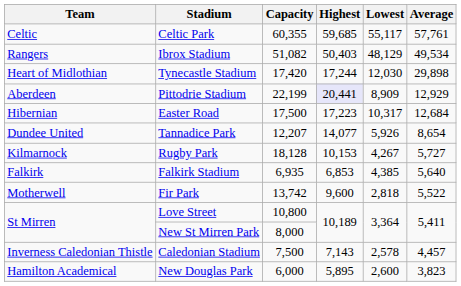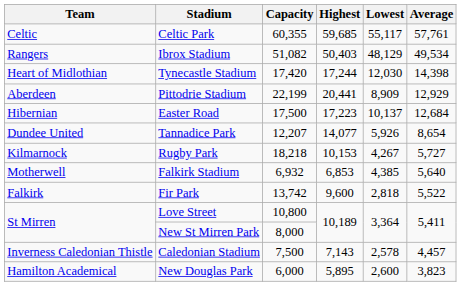Tynecastle Stadium | Average: 29,898 -> 14,398
Pittodrie Stadium | Highest: lavender background -> no background
Easter Road | Lowest: 10,317 -> 10,137
Rugby Park | Capacity: 18,128 -> 18,218
Falkirk Stadium | Team: Falkirk -> Motherwell
Falkirk Stadium | Capacity: 6,935 -> 6,932
Fir Park | Team: Motherwell -> Falkirk
